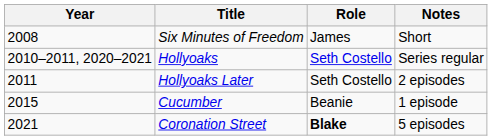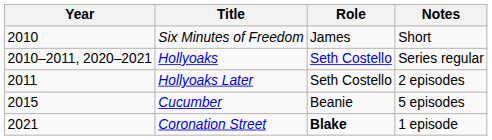Six Minutes of Freedom | Year: 2008 -> 2010
Cucumber | Notes: 1 episode -> 5 episodes
Coronation Street | Notes: 5 episodes -> 1 episode
